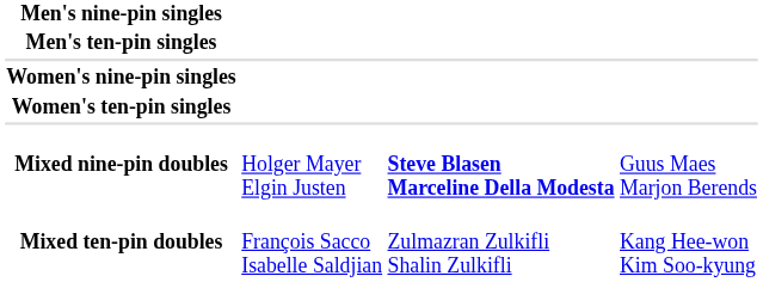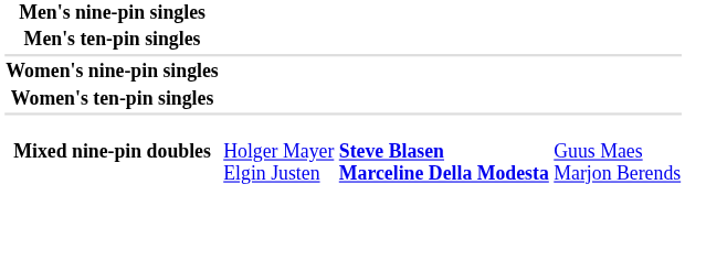- row: Mixed ten-pin doubles | François Sacco Isabelle Saldjian | Zulmazran Zulkifli Shalin Zulkifli | Kang Hee-won Kim Soo-kyung
